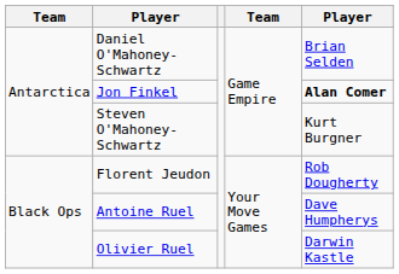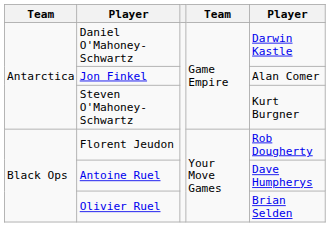Daniel O'Mahoney-Schwartz | column 5: Brian Selden -> Darwin Kastle
Jon Finkel | column 5: bold -> normal
Olivier Ruel | column 5: Darwin Kastle -> Brian Selden
